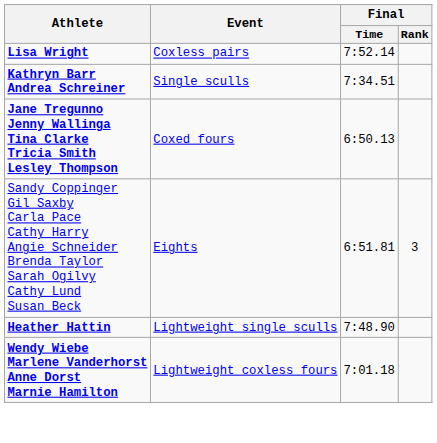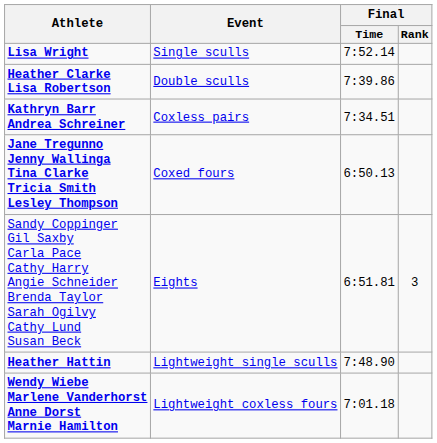Lisa Wright | Event: Coxless pairs -> Single sculls
+ row: Heather Clarke Lisa Robertson | Double sculls | 7:39.86
Kathryn Barr Andrea Schreiner | Event: Single sculls -> Coxless pairs
